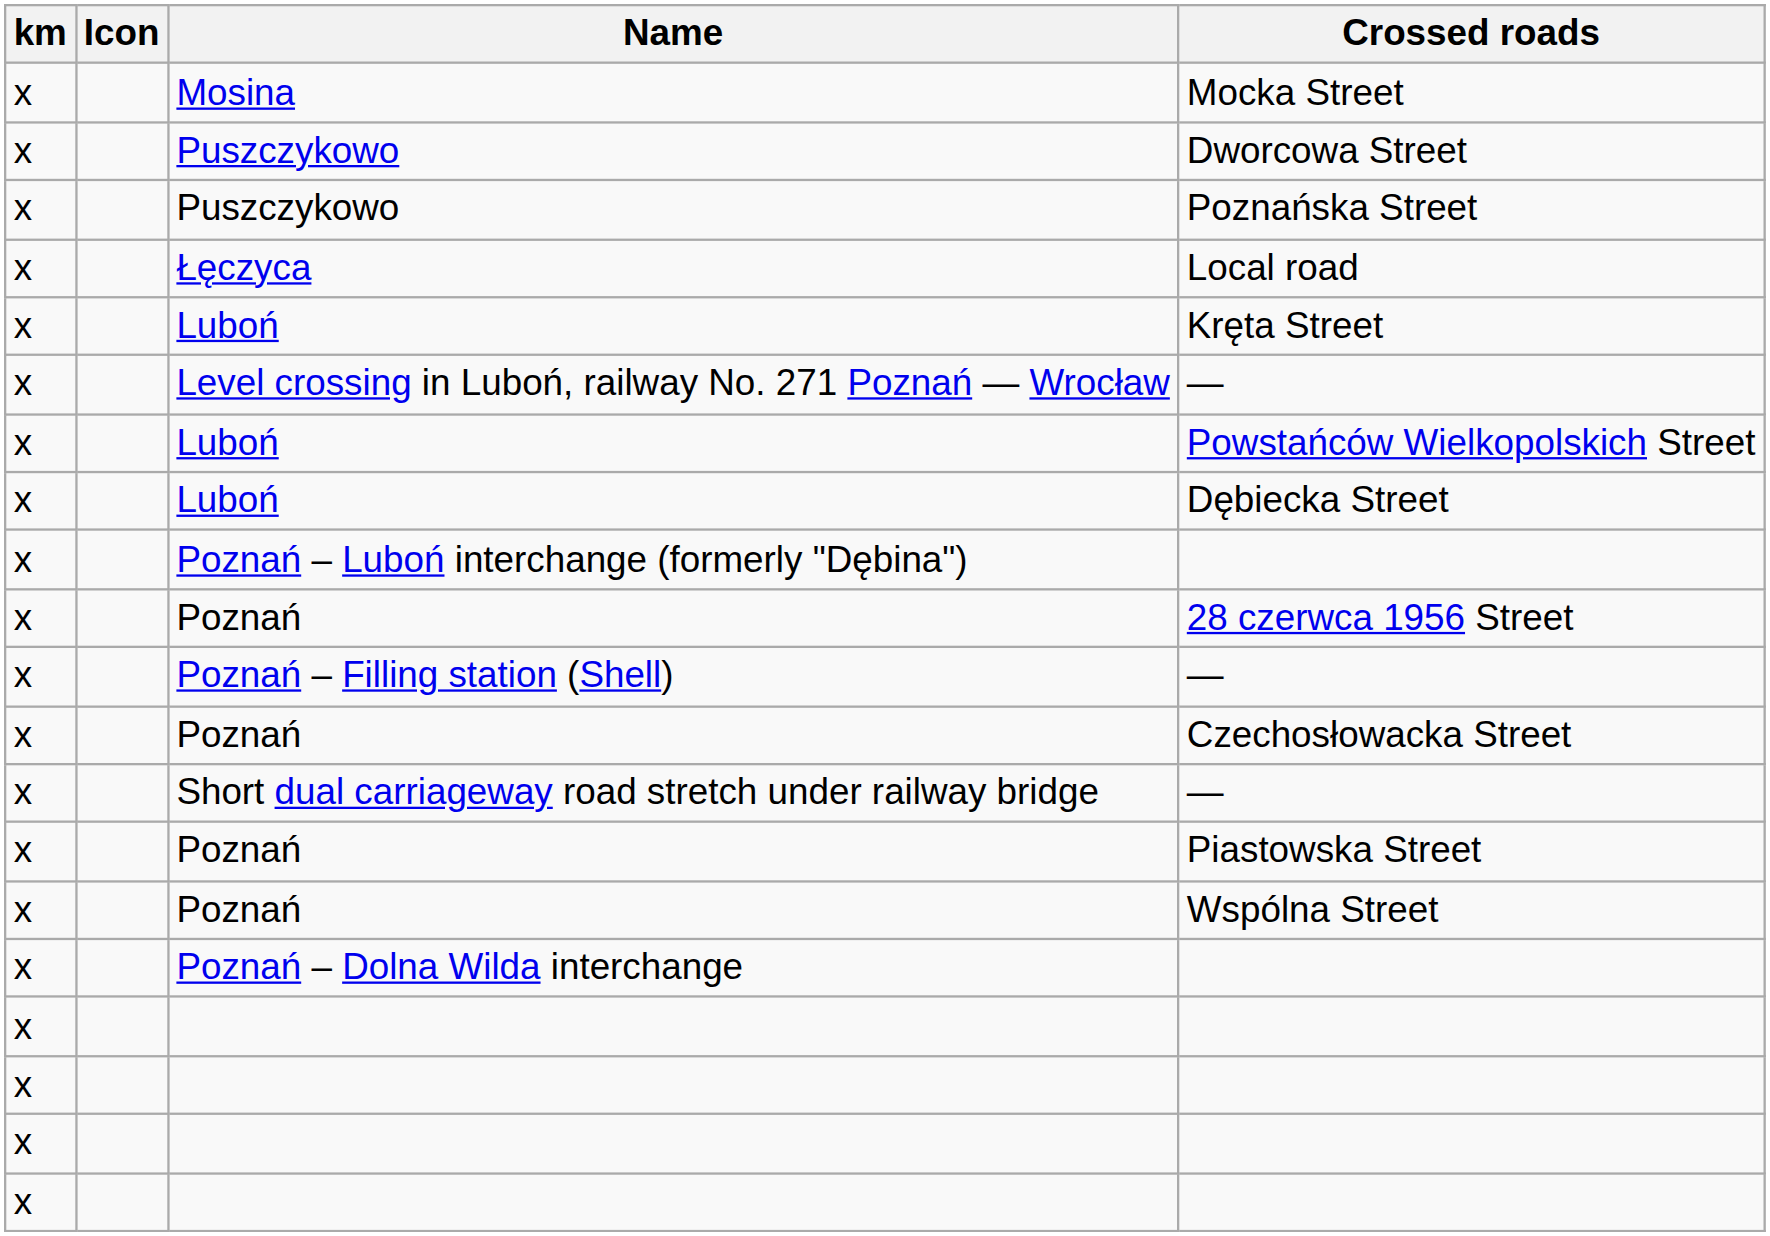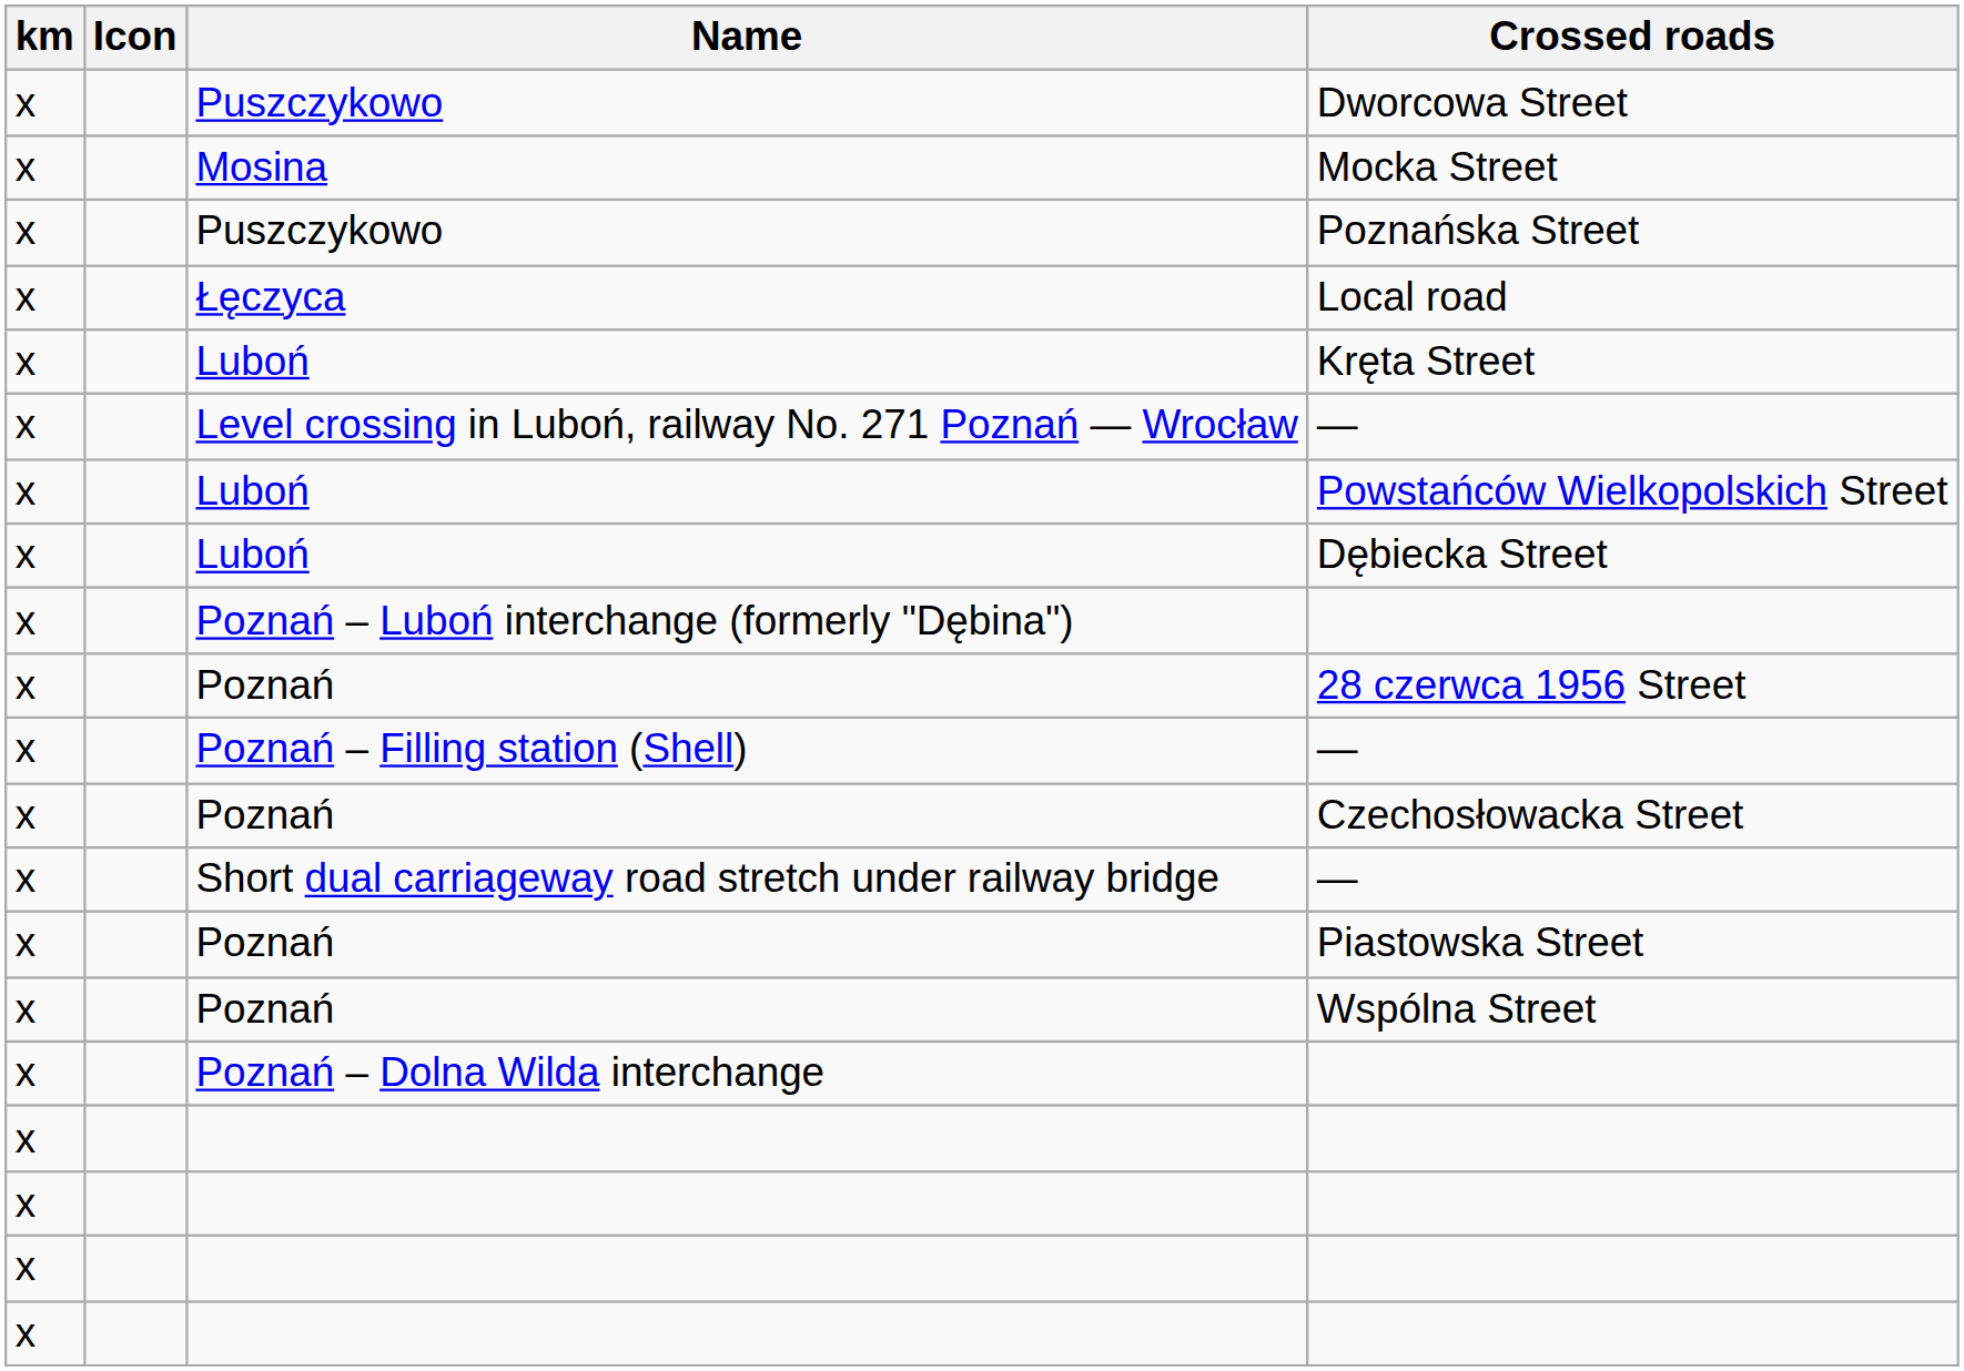rows swapped: Mocka Street <-> Dworcowa Street
